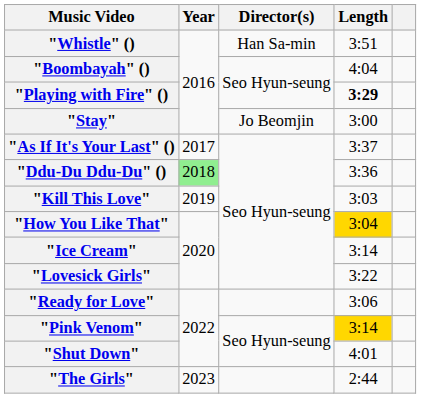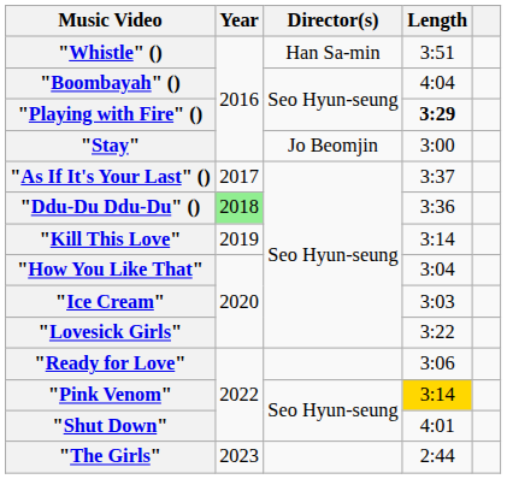"Kill This Love" | Length: 3:03 -> 3:14
"How You Like That" | Length: gold background -> no background
"Ice Cream" | Length: 3:14 -> 3:03
